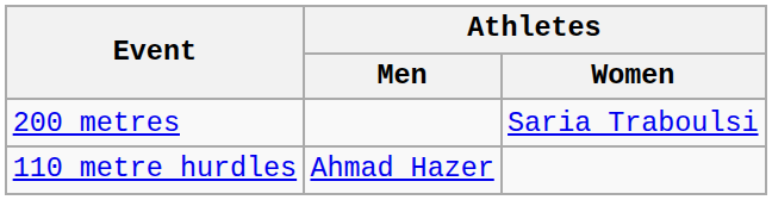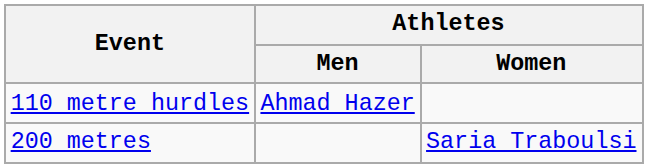rows swapped: 200 metres <-> 110 metre hurdles
